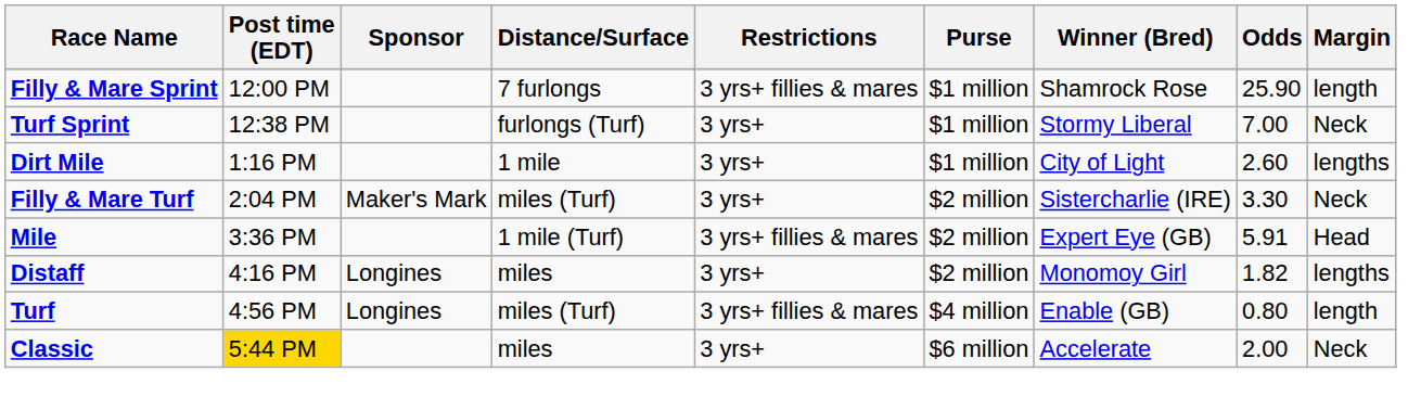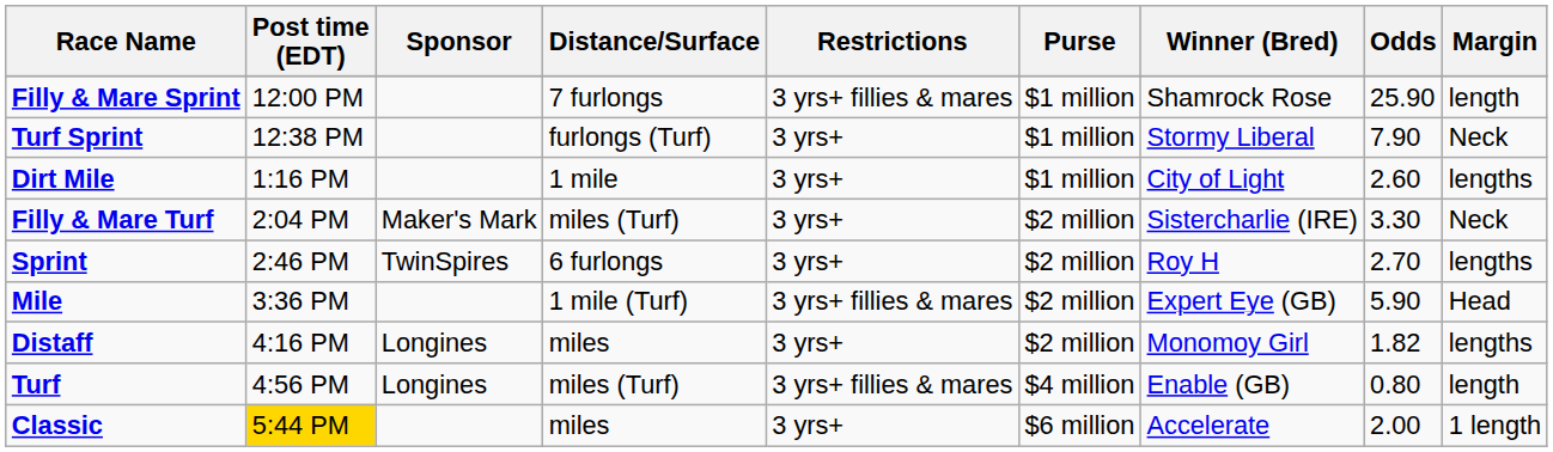Turf Sprint | Odds: 7.00 -> 7.90
+ row: Sprint | 2:46 PM | TwinSpires | 6 furlongs | 3 yrs+ | $2 million | Roy H | 2.70 | lengths
Mile | Odds: 5.91 -> 5.90
Classic | Margin: Neck -> 1 length
